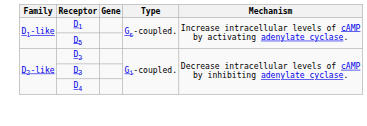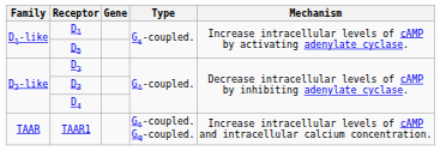+ row: TAAR | TAAR1 | Gs-coupled. Gq-coupled. | Increase intracellular levels of cAMP and intracellular calcium concentration.
